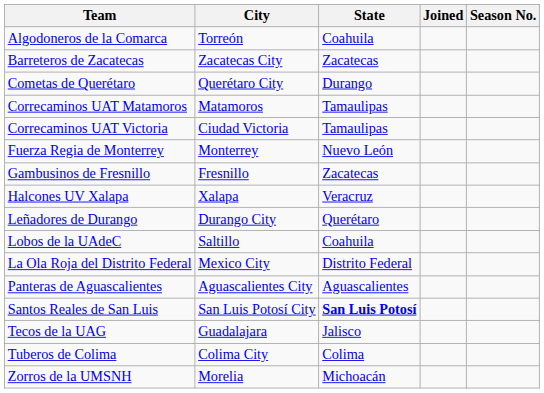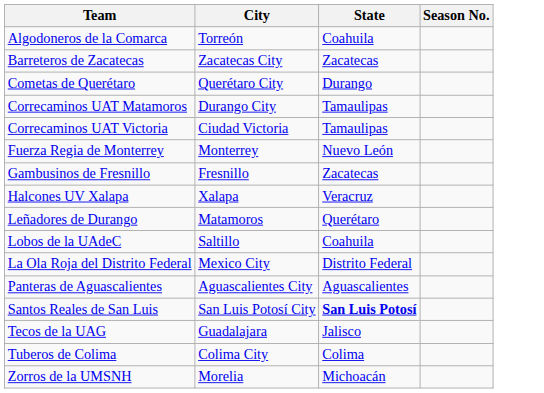- column: Joined
Correcaminos UAT Matamoros | City: Matamoros -> Durango City
Leñadores de Durango | City: Durango City -> Matamoros
